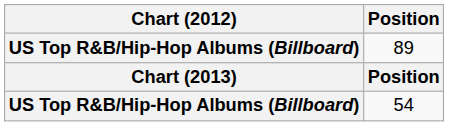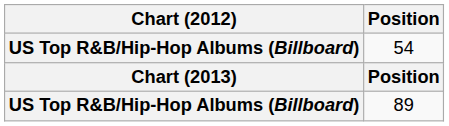rows swapped: 54 <-> 89
